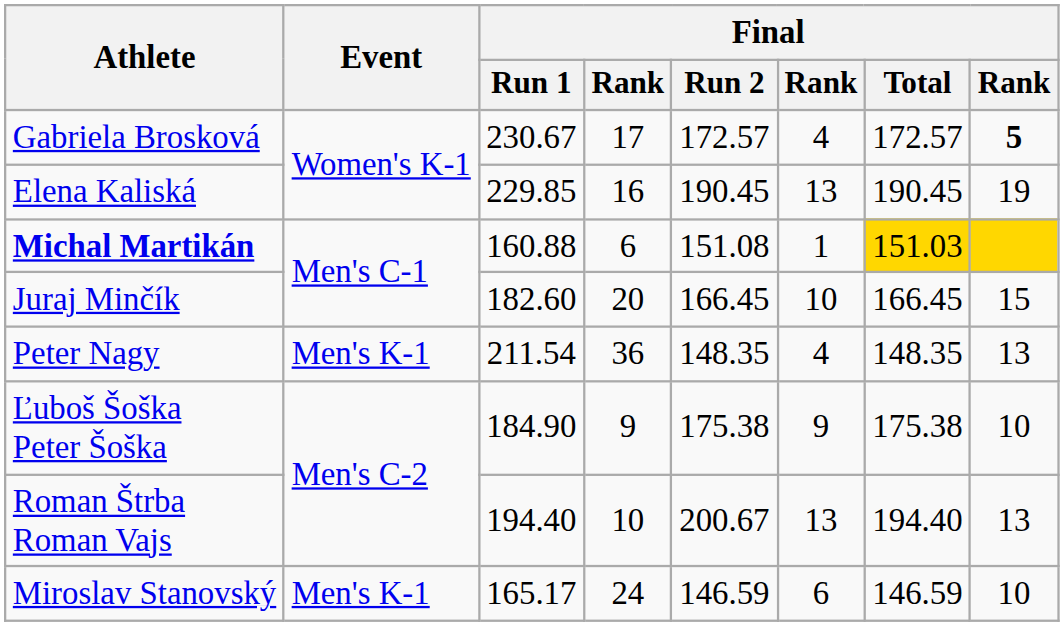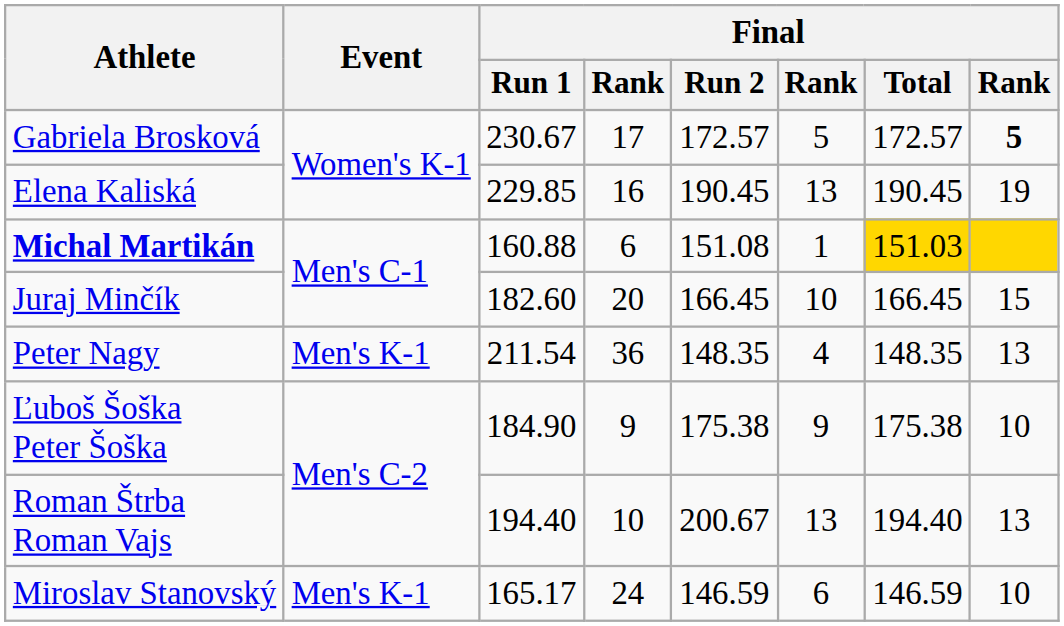Gabriela Brosková | column 6: 4 -> 5
